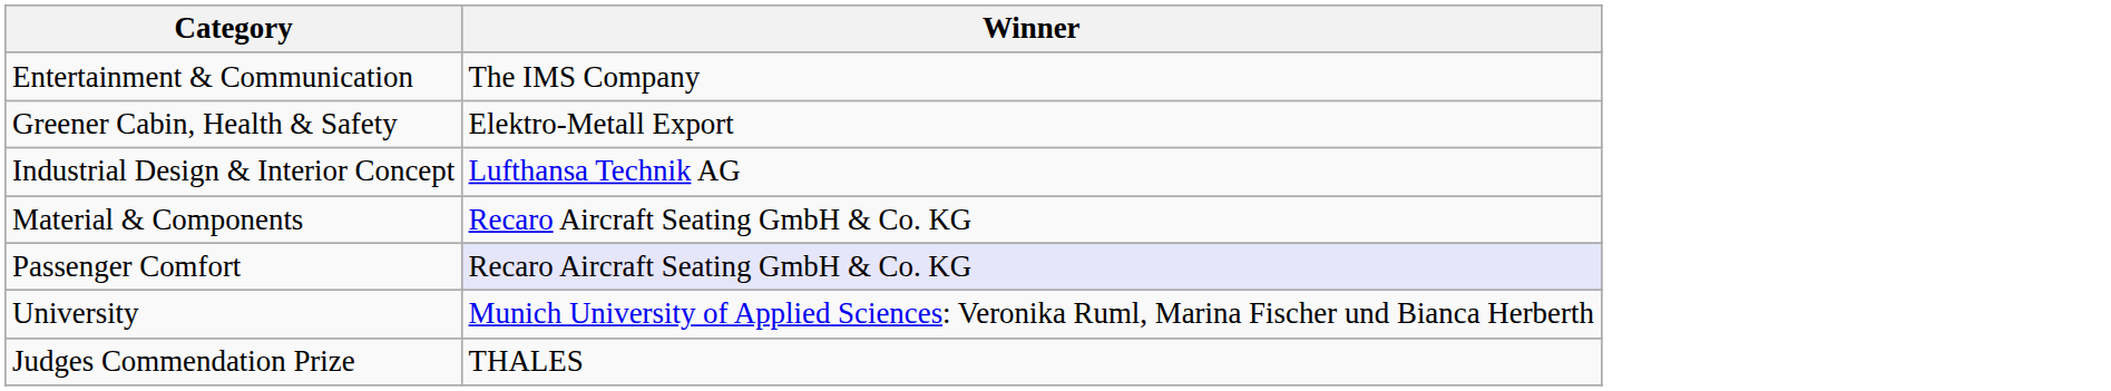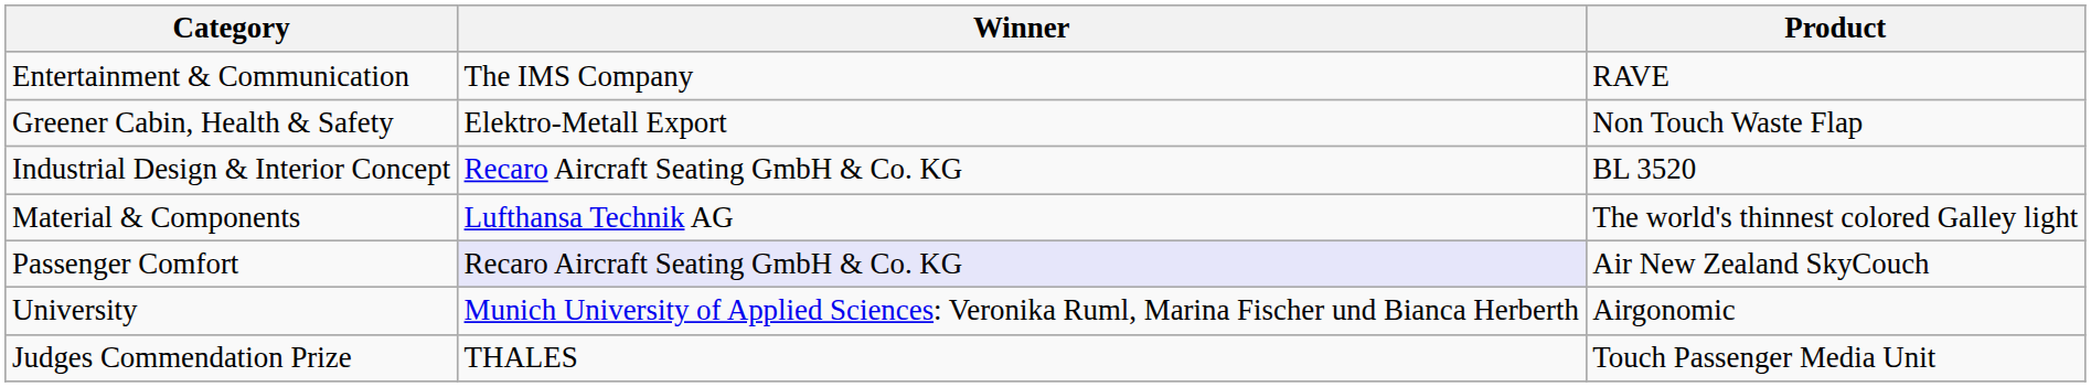+ column: Product | RAVE | Non Touch Waste Flap | BL 3520 | The world's thinnest colored Galley light | Air New Zealand SkyCouch | Airgonomic | Touch Passenger Media Unit
Industrial Design & Interior Concept | Winner: Lufthansa Technik AG -> Recaro Aircraft Seating GmbH & Co. KG
Material & Components | Winner: Recaro Aircraft Seating GmbH & Co. KG -> Lufthansa Technik AG
